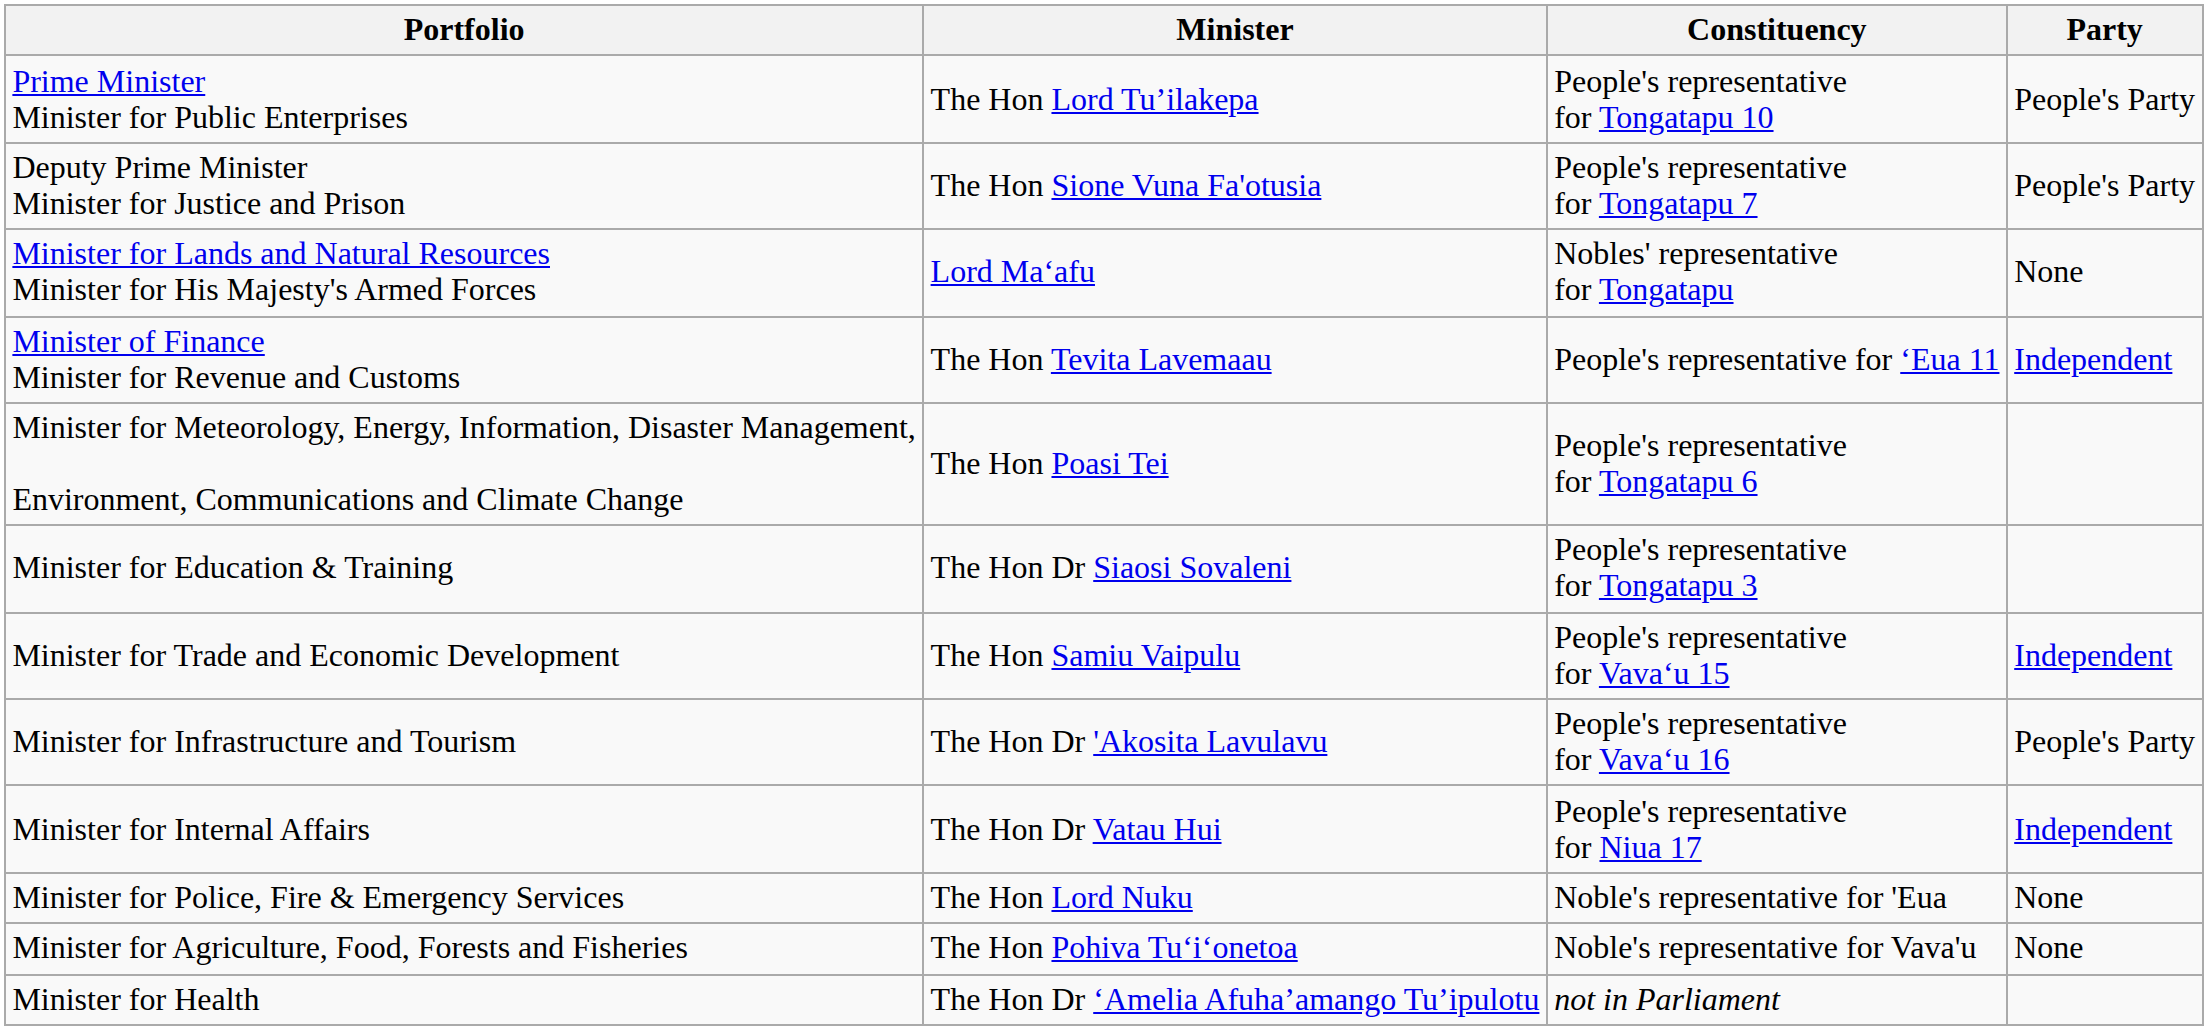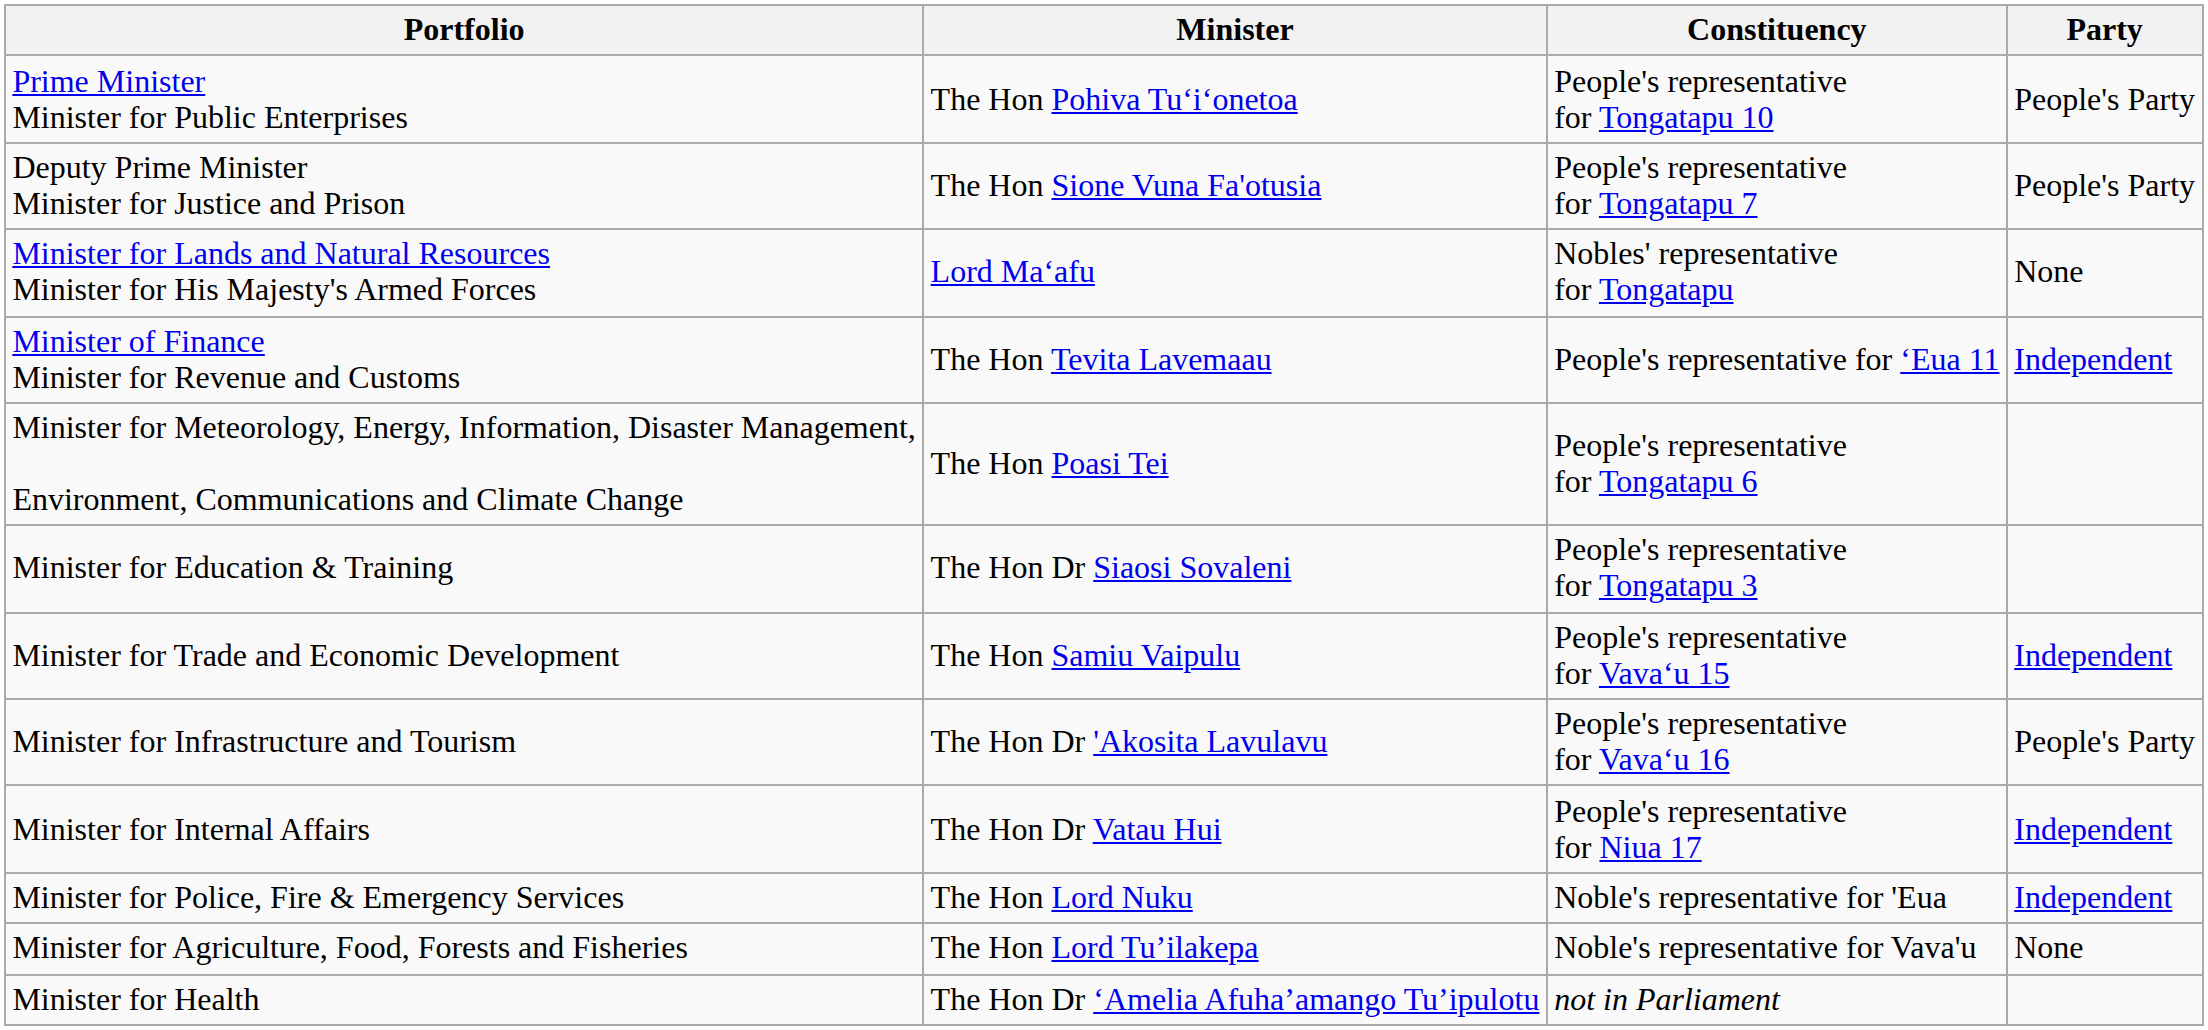Prime Minister Minister for Public Enterprises | Minister: The Hon Lord Tu’ilakepa -> The Hon Pohiva Tuʻiʻonetoa
Minister for Police, Fire & Emergency Services | Party: None -> Independent
Minister for Agriculture, Food, Forests and Fisheries | Minister: The Hon Pohiva Tuʻiʻonetoa -> The Hon Lord Tu’ilakepa
